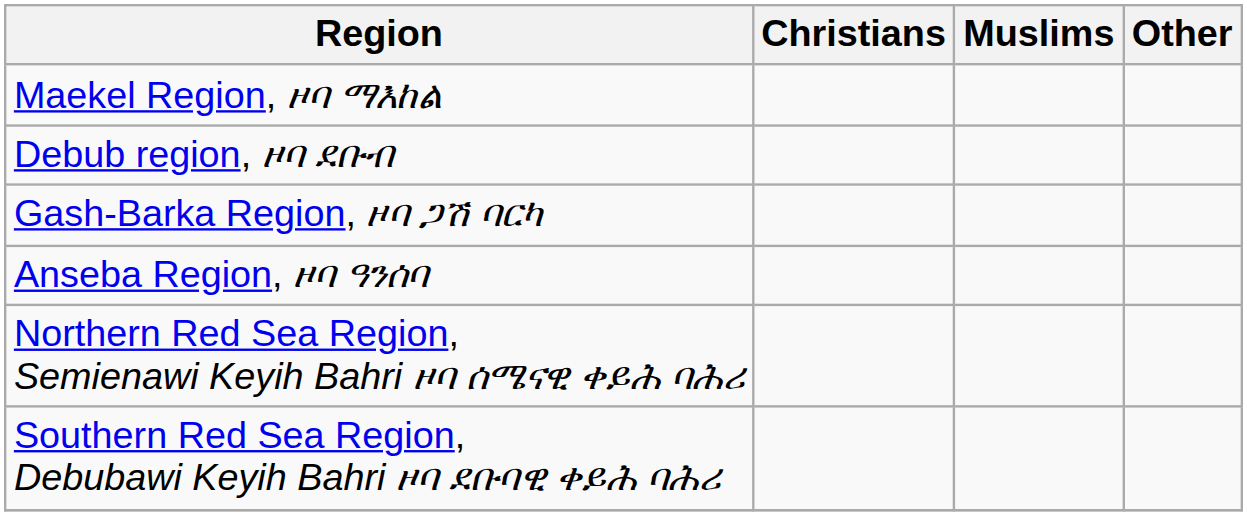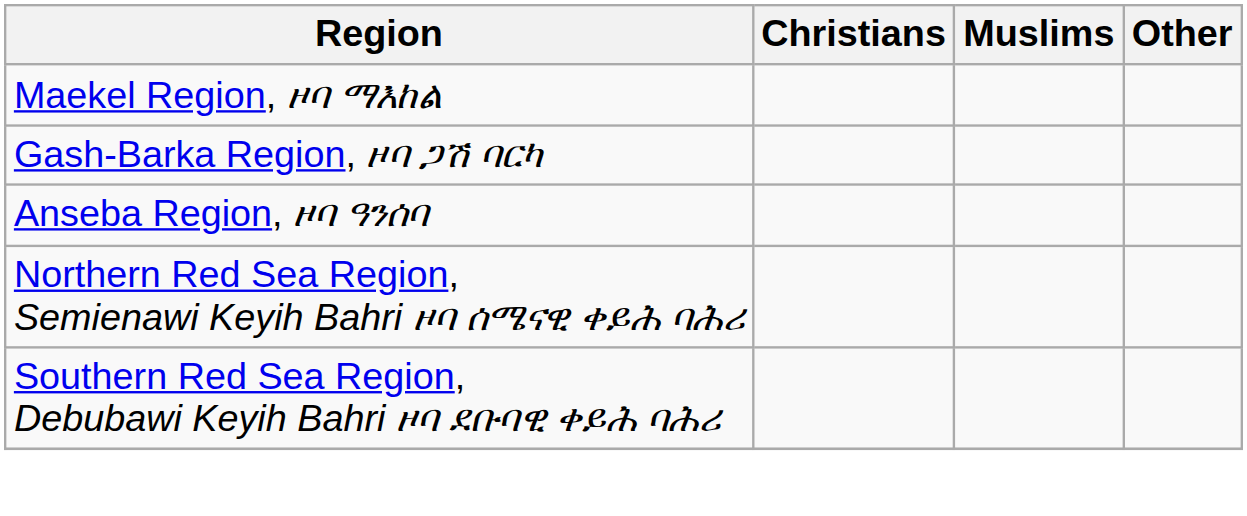- row: Debub region, ዞባ ደቡብ
